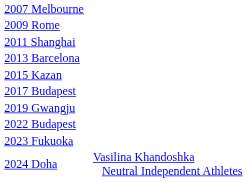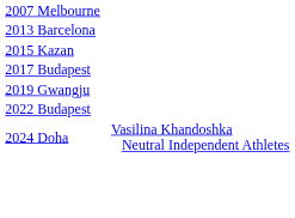- row: 2009 Rome
- row: 2011 Shanghai
- row: 2023 Fukuoka
